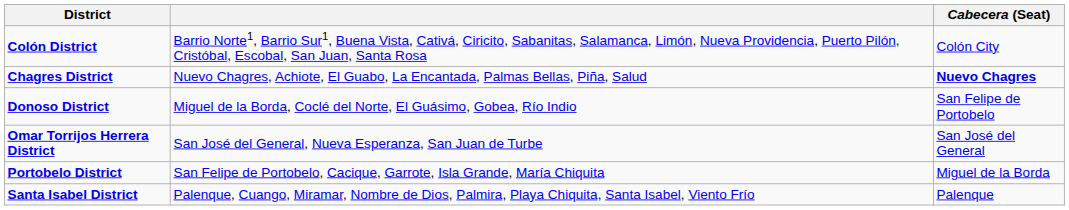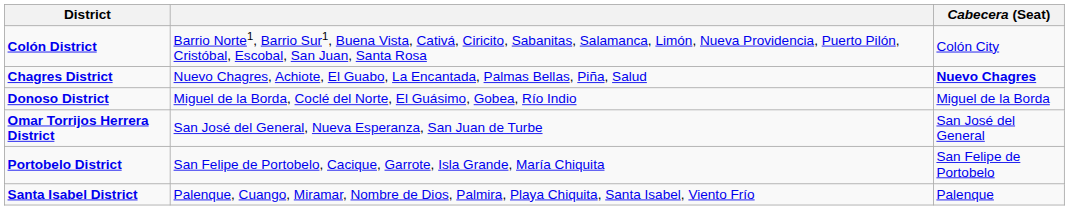Donoso District | Cabecera (Seat): San Felipe de Portobelo -> Miguel de la Borda
Portobelo District | Cabecera (Seat): Miguel de la Borda -> San Felipe de Portobelo
